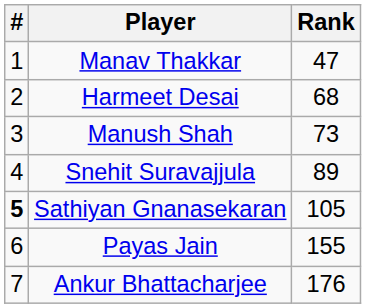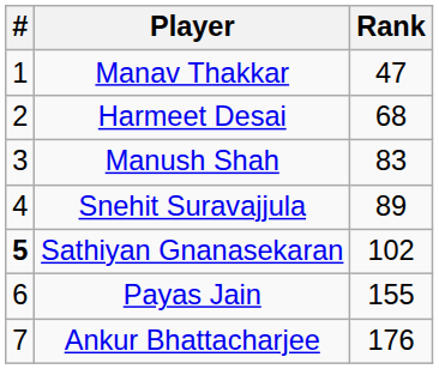Manush Shah | Rank: 73 -> 83
Sathiyan Gnanasekaran | Rank: 105 -> 102
